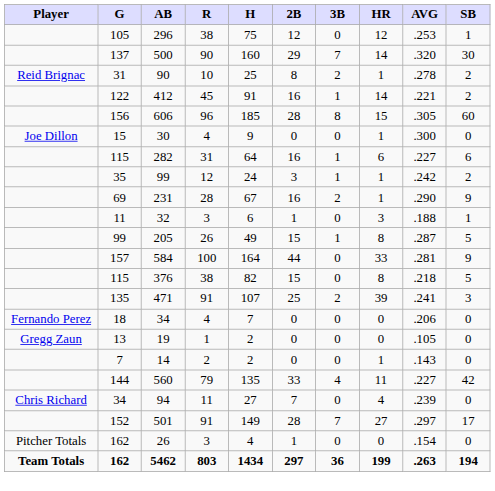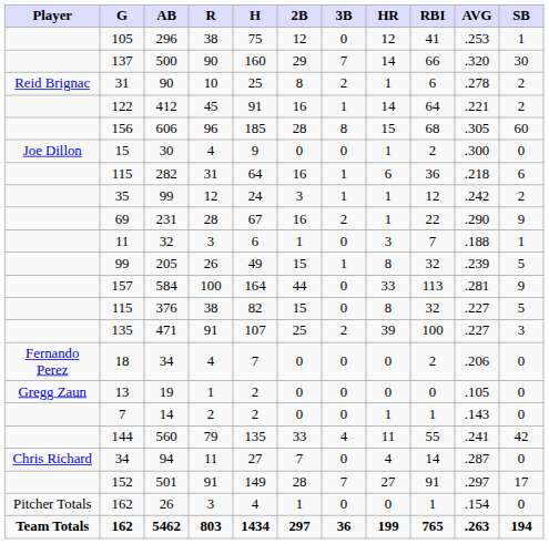+ column: RBI | 41 | 66 | 6 | 64 | 68 | 2 | 36 | 12 | 22 | 7 | 32 | 113 | 32 | 100 | 2 | 0 | 1 | 55 | 14 | 91 | 1 | 765
282 | AVG: .227 -> .218
205 | AVG: .287 -> .239
376 | AVG: .218 -> .227
471 | AVG: .241 -> .227
560 | AVG: .227 -> .241
94 | AVG: .239 -> .287
